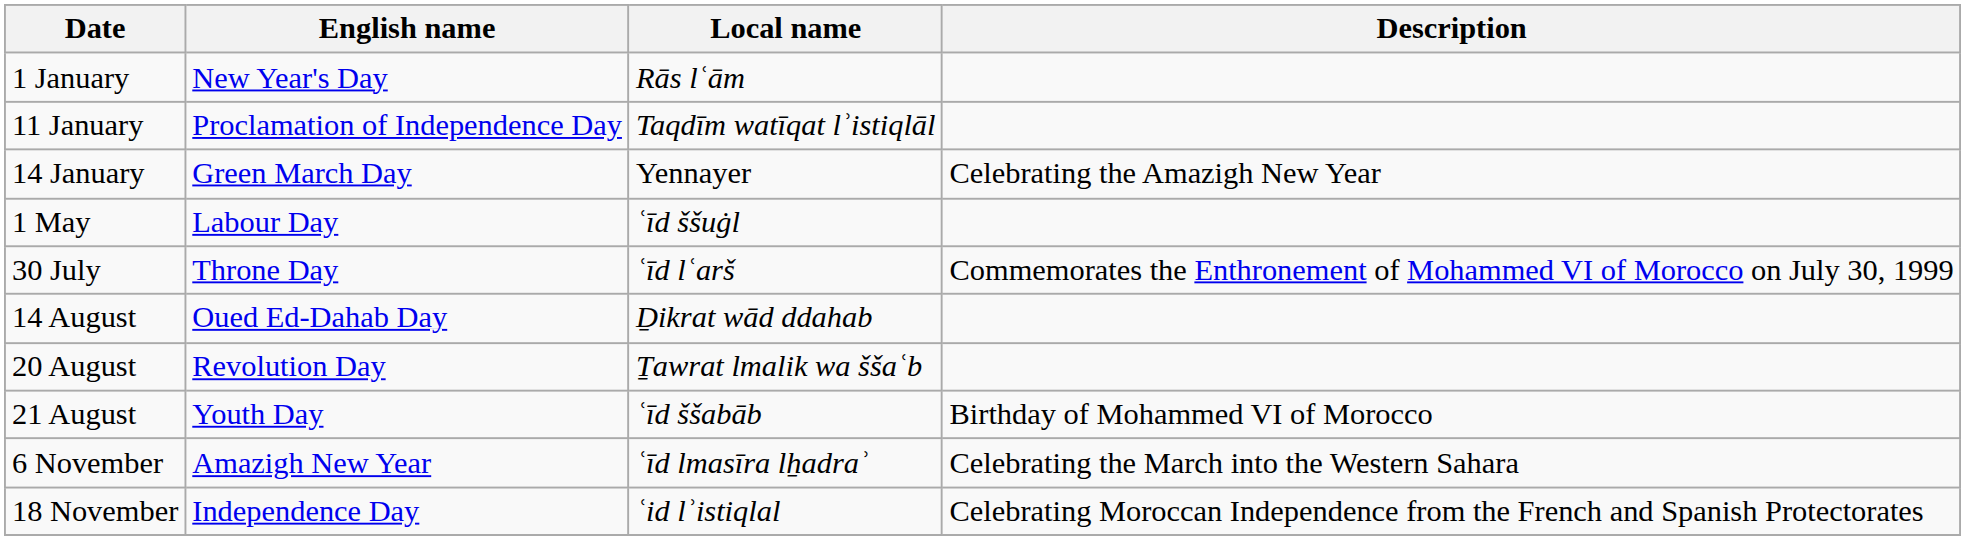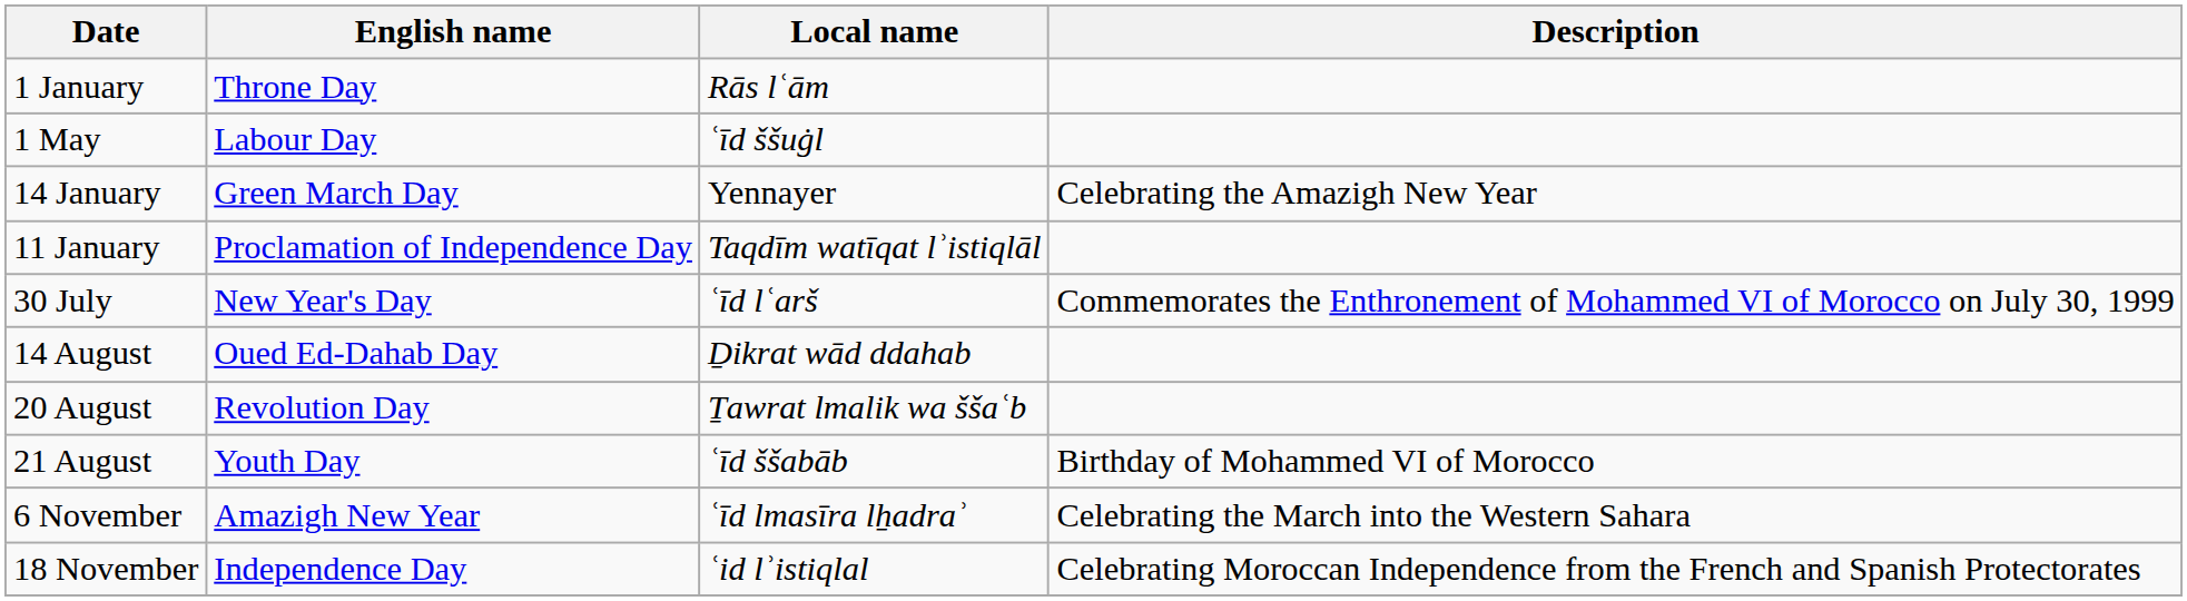1 January | English name: New Year's Day -> Throne Day
rows swapped: 11 January <-> 1 May
30 July | English name: Throne Day -> New Year's Day
